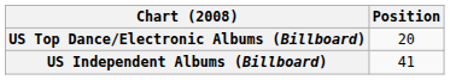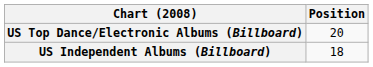US Independent Albums (Billboard) | Position: 41 -> 18
